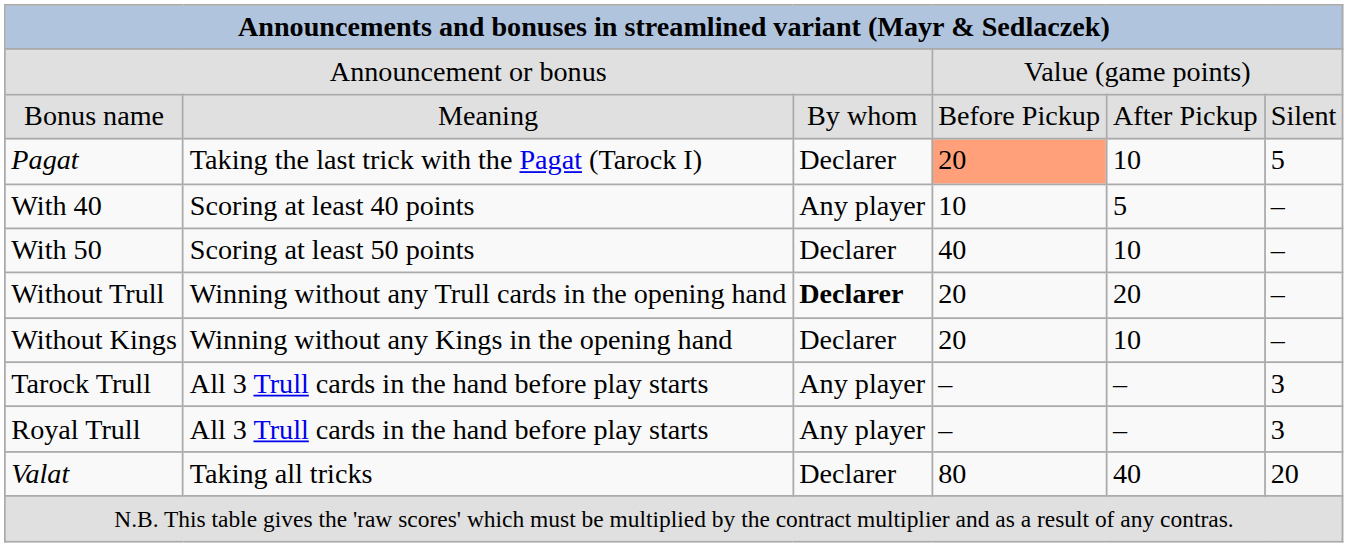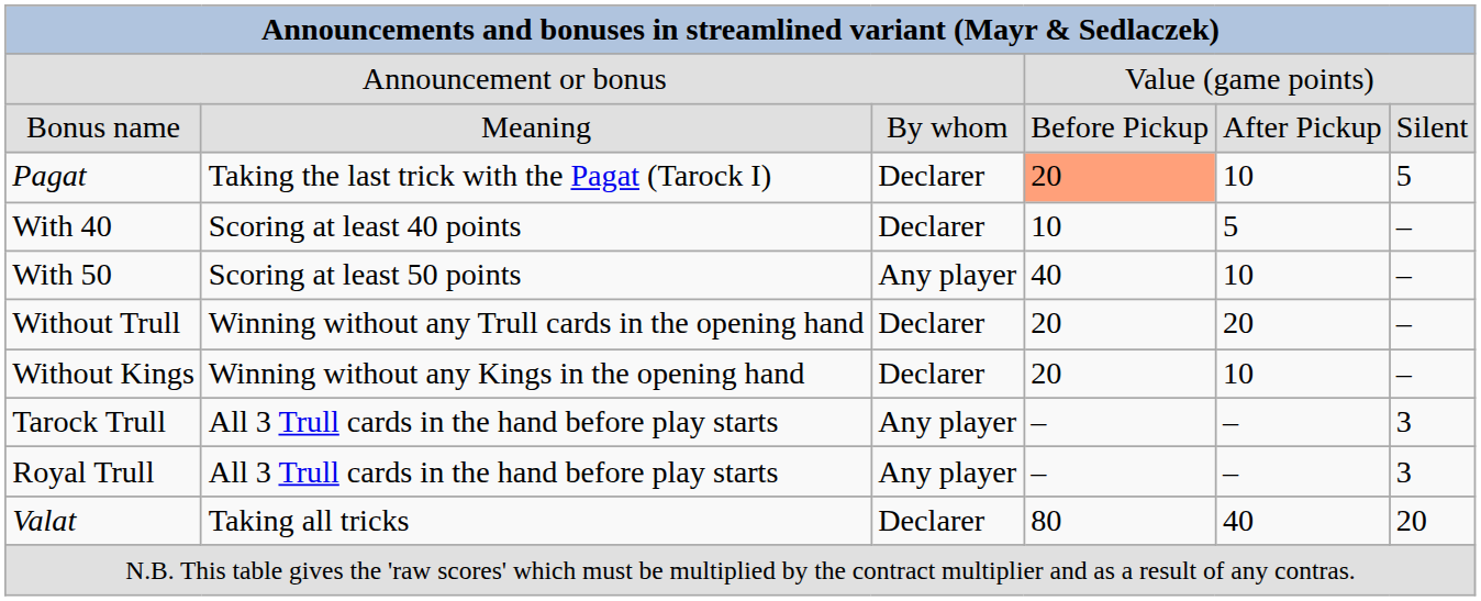With 40 | column 3: Any player -> Declarer
With 50 | column 3: Declarer -> Any player
Without Trull | column 3: bold -> normal
